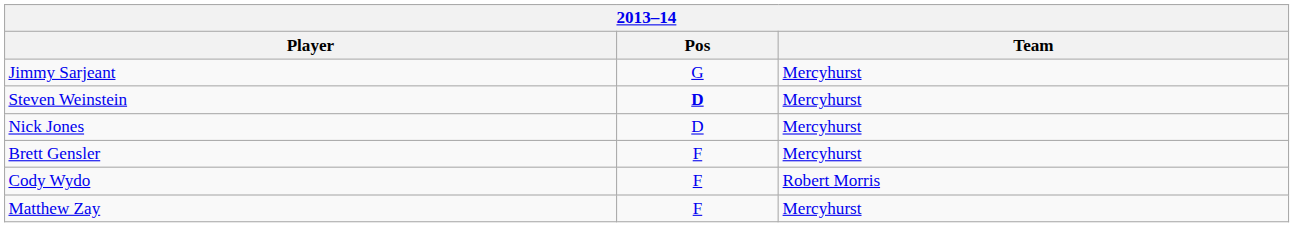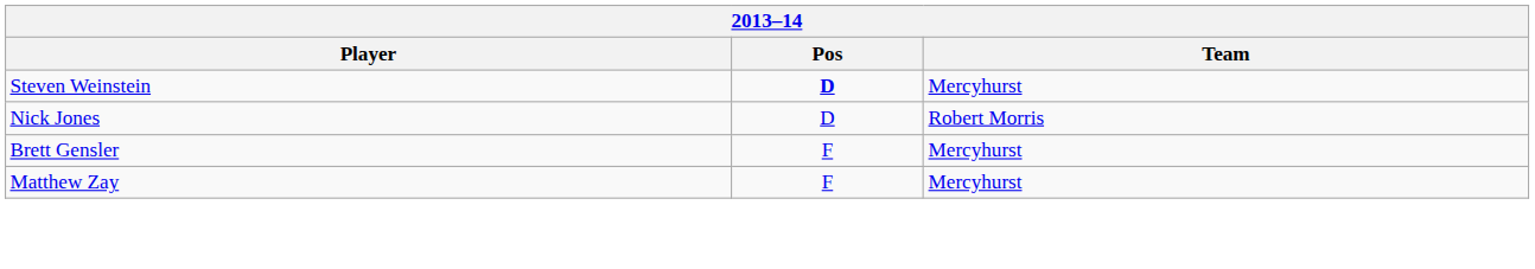- row: Jimmy Sarjeant | G | Mercyhurst
Nick Jones | Team: Mercyhurst -> Robert Morris
- row: Cody Wydo | F | Robert Morris
